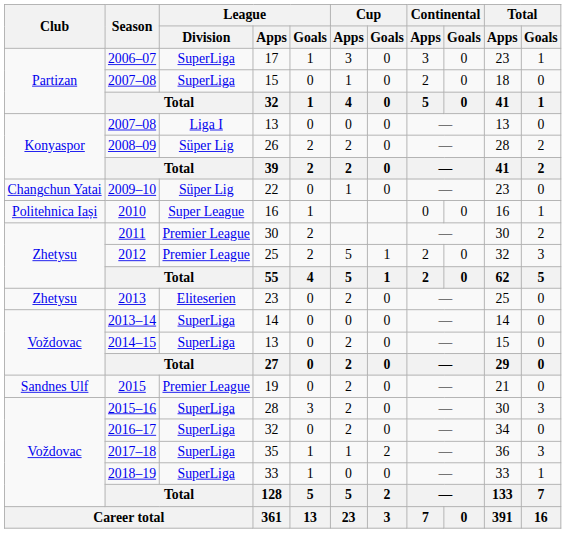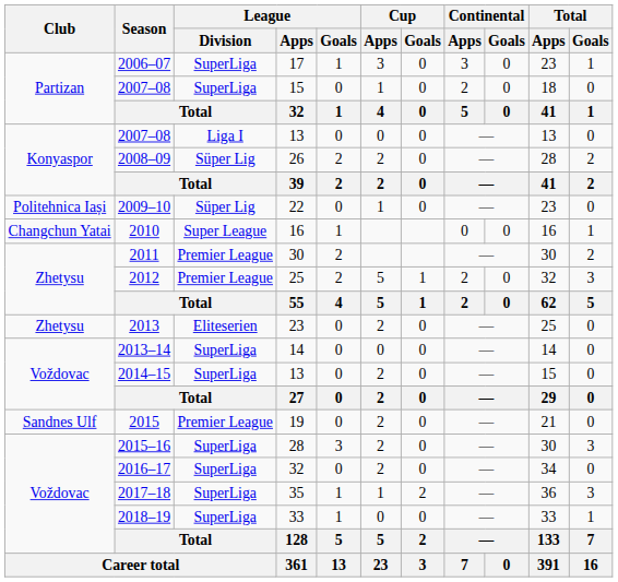2009–10 | Club: Changchun Yatai -> Politehnica Iași
2010 | Club: Politehnica Iași -> Changchun Yatai
